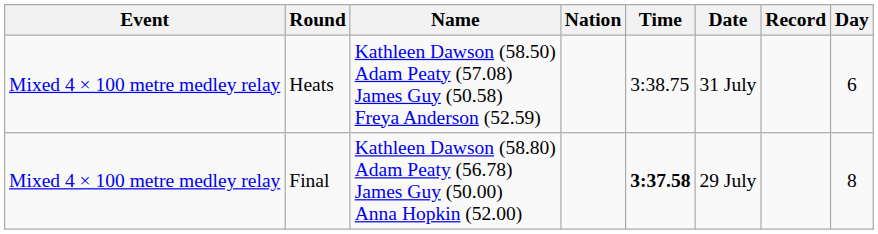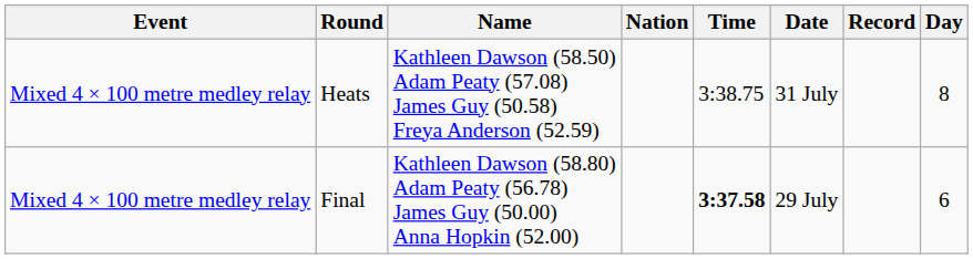Heats | Day: 6 -> 8
Final | Day: 8 -> 6
